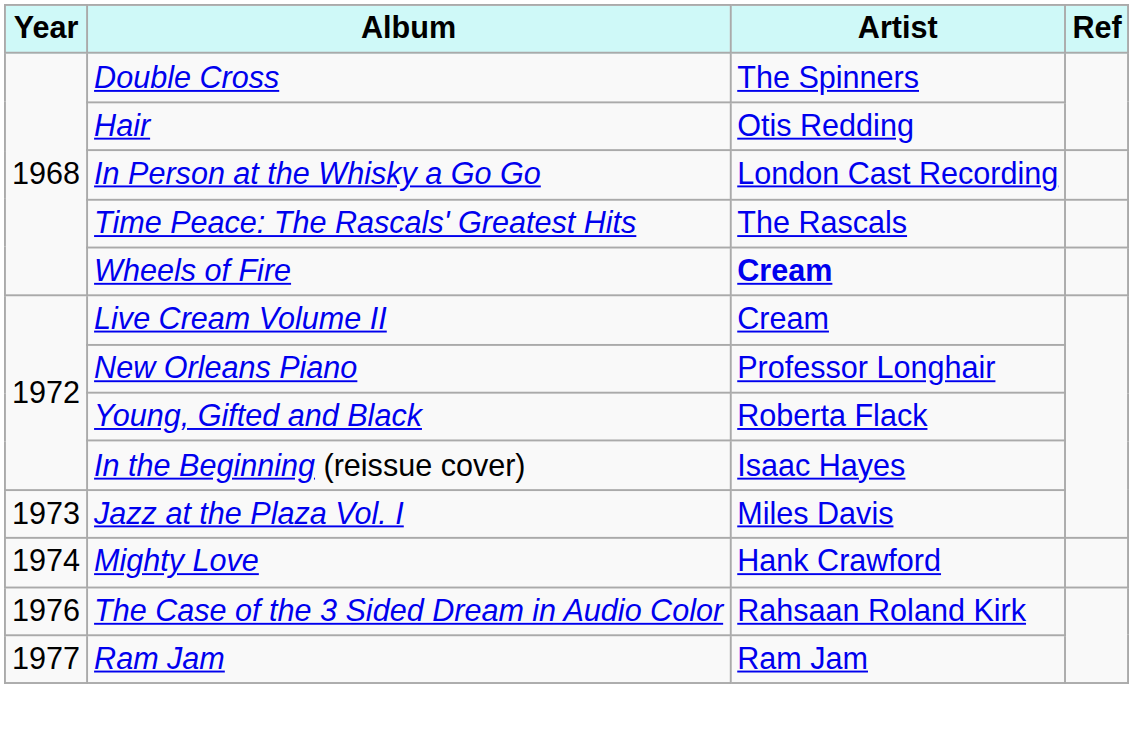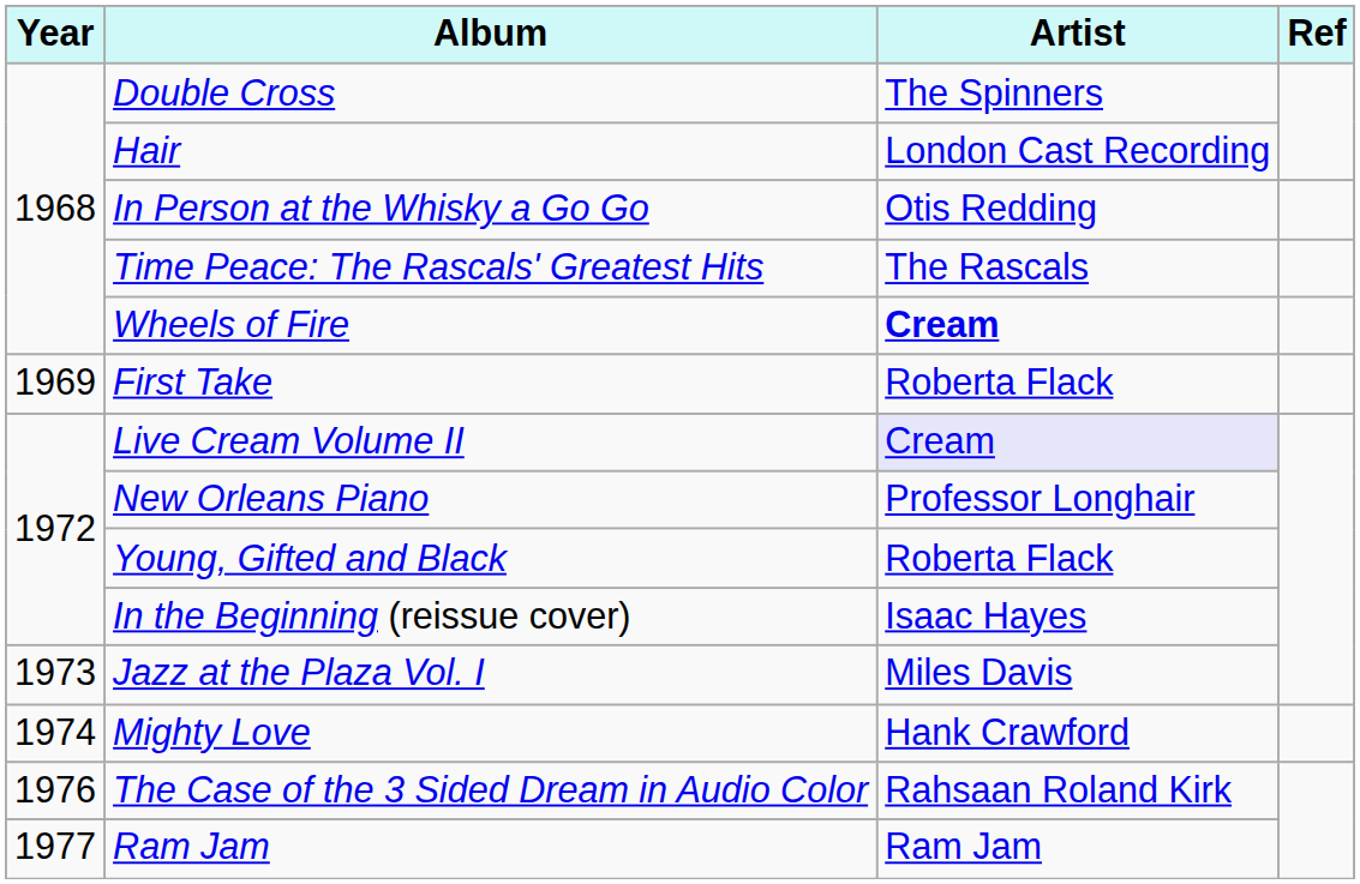Hair | Artist: Otis Redding -> London Cast Recording
In Person at the Whisky a Go Go | Artist: London Cast Recording -> Otis Redding
+ row: 1969 | First Take | Roberta Flack
Live Cream Volume II | Artist: no background -> lavender background
